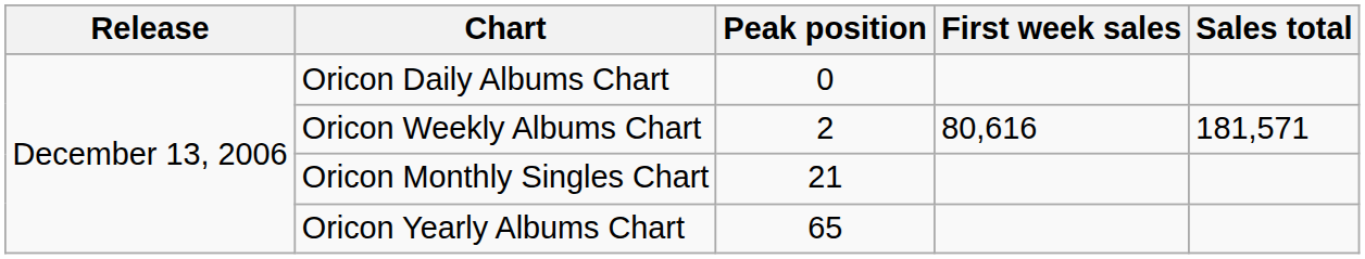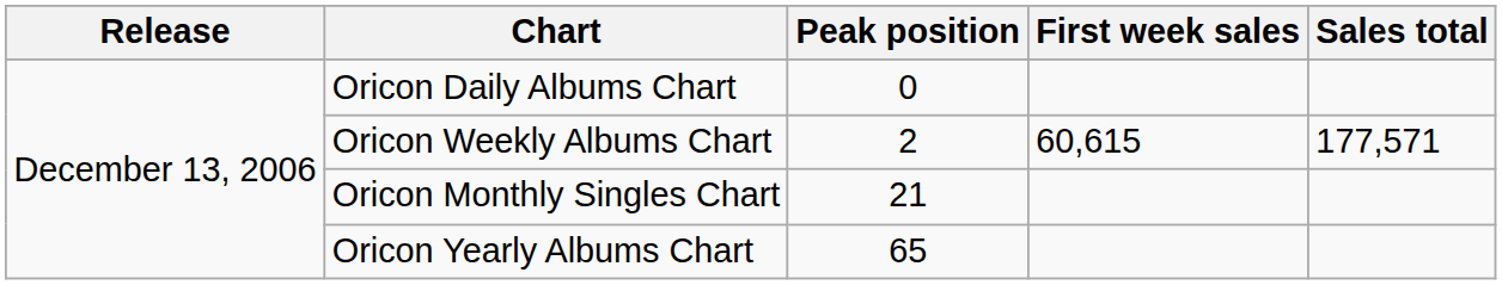Oricon Weekly Albums Chart | First week sales: 80,616 -> 60,615
Oricon Weekly Albums Chart | Sales total: 181,571 -> 177,571
